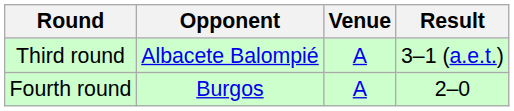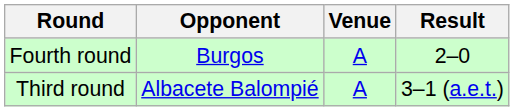rows swapped: Third round <-> Fourth round
